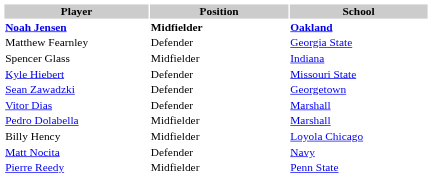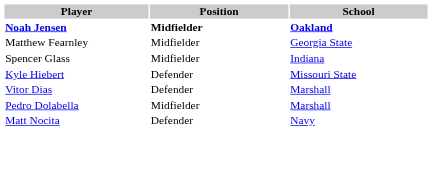Matthew Fearnley | Position: Defender -> Midfielder
- row: Sean Zawadzki | Defender | Georgetown
- row: Billy Hency | Midfielder | Loyola Chicago
- row: Pierre Reedy | Midfielder | Penn State
